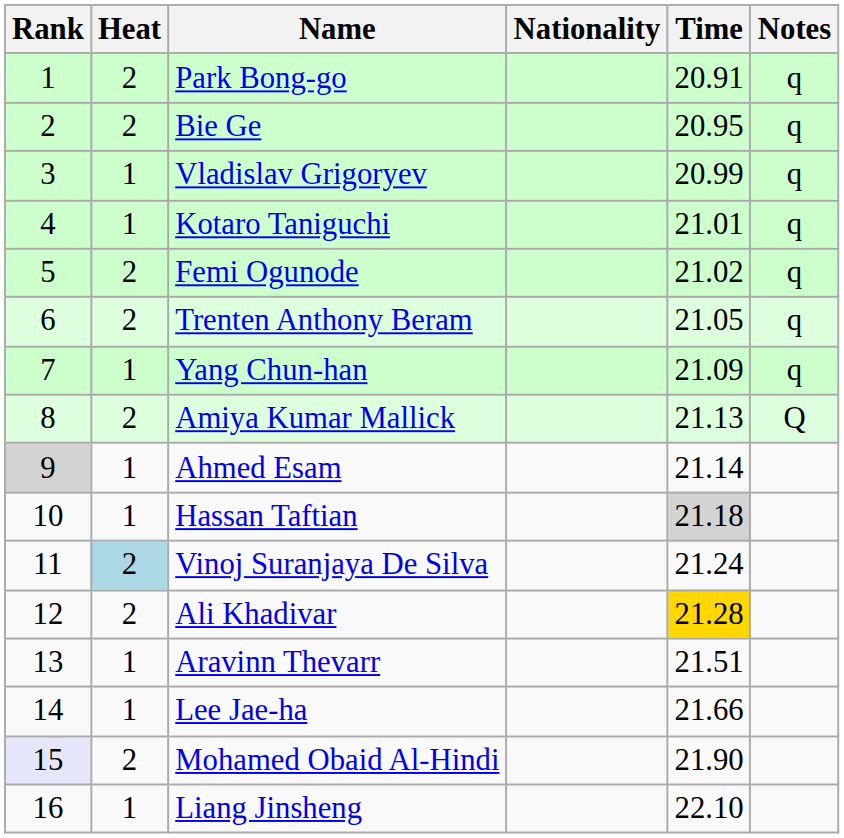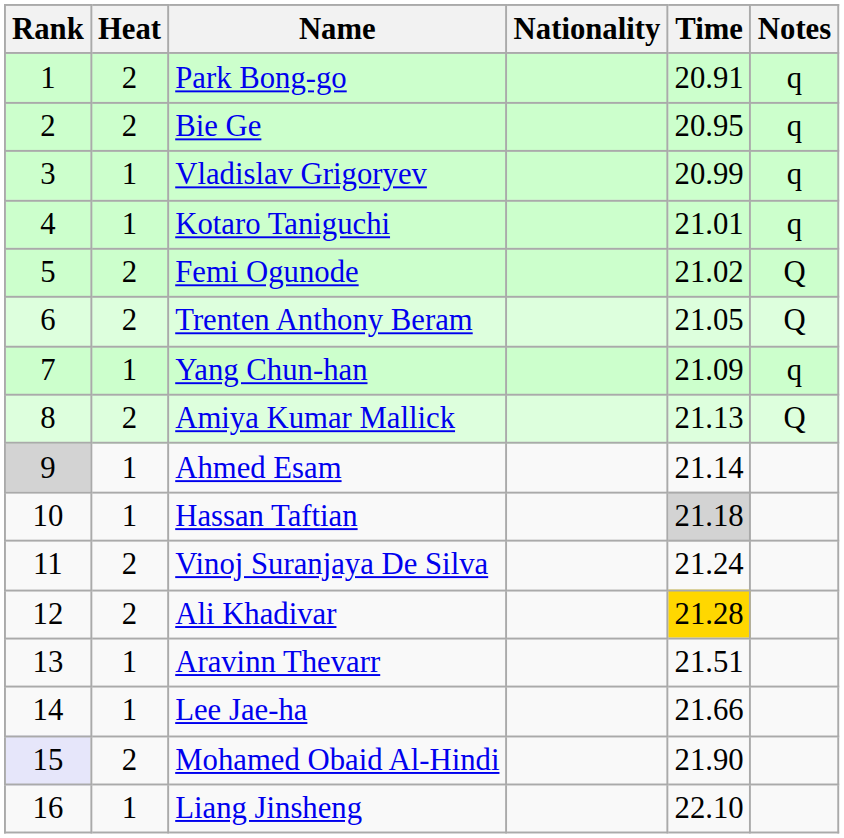Femi Ogunode | Notes: q -> Q
Trenten Anthony Beram | Notes: q -> Q
Vinoj Suranjaya De Silva | Heat: lightblue background -> no background
